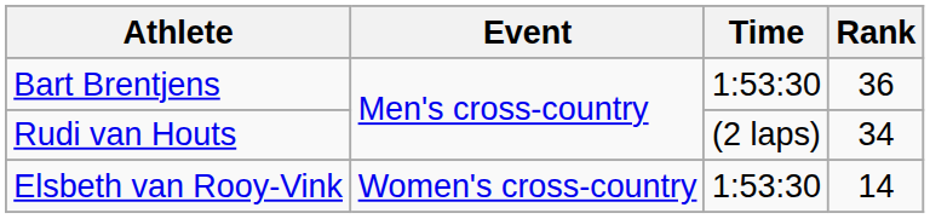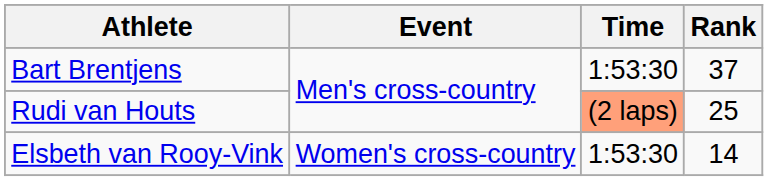Bart Brentjens | Rank: 36 -> 37
Rudi van Houts | Time: no background -> lightsalmon background
Rudi van Houts | Rank: 34 -> 25
